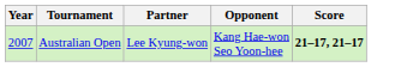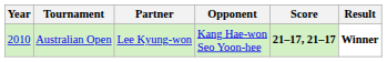+ column: Result | Winner
Australian Open | Year: 2007 -> 2010
